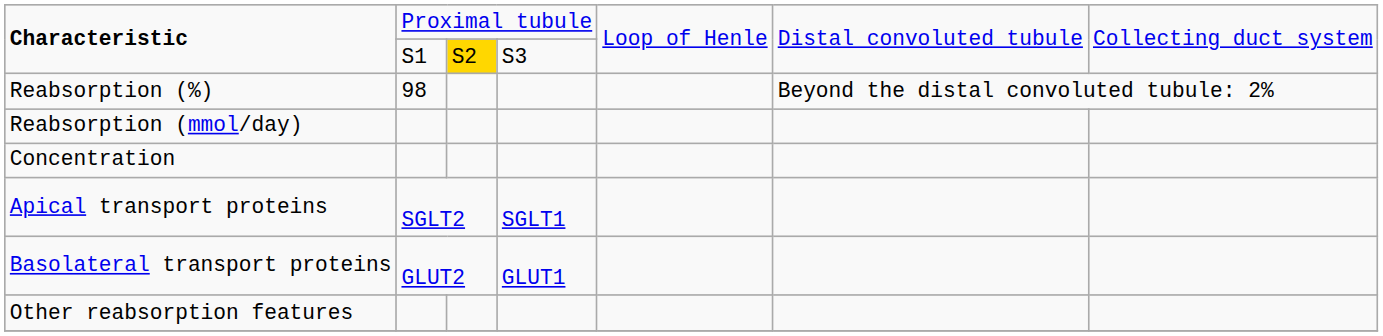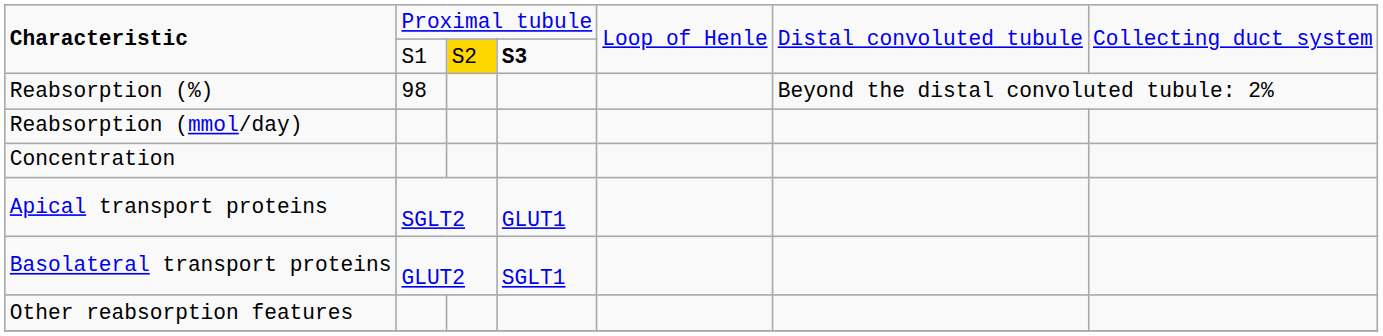Characteristic / S1 | column 4: normal -> bold
Apical transport proteins | column 4: SGLT1 -> GLUT1
Basolateral transport proteins | column 4: GLUT1 -> SGLT1
